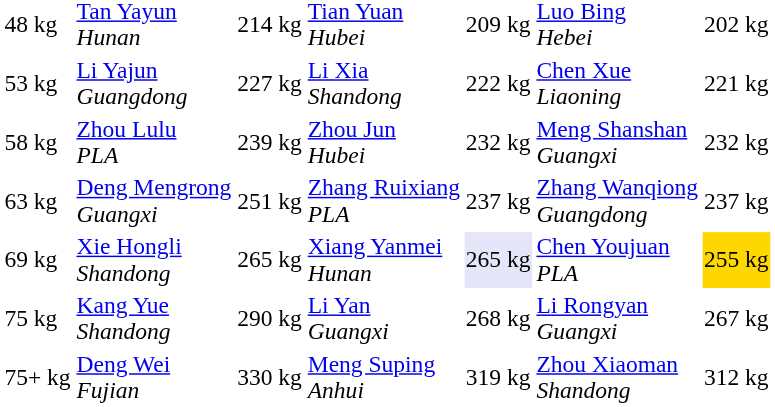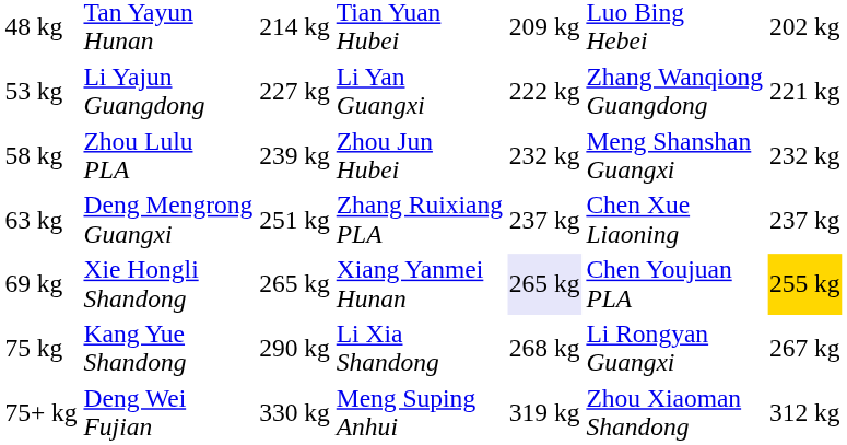53 kg | column 4: Li Xia Shandong -> Li Yan Guangxi
53 kg | column 6: Chen Xue Liaoning -> Zhang Wanqiong Guangdong
63 kg | column 6: Zhang Wanqiong Guangdong -> Chen Xue Liaoning
75 kg | column 4: Li Yan Guangxi -> Li Xia Shandong
